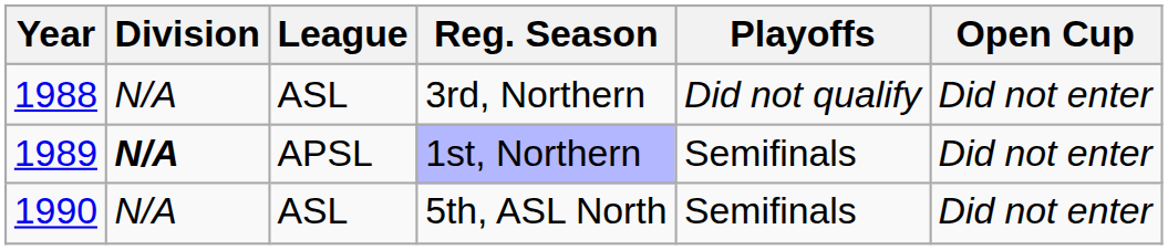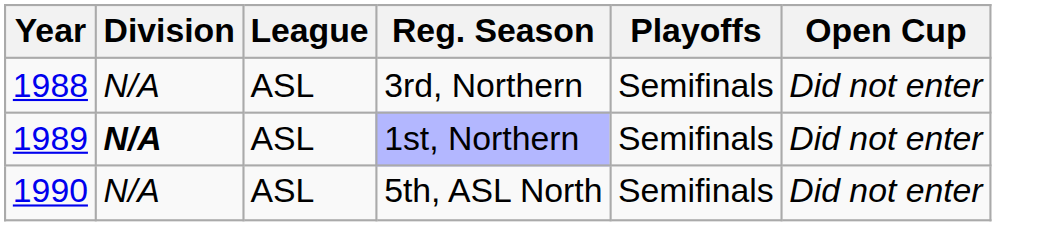3rd, Northern | Playoffs: Did not qualify -> Semifinals
1st, Northern | League: APSL -> ASL
